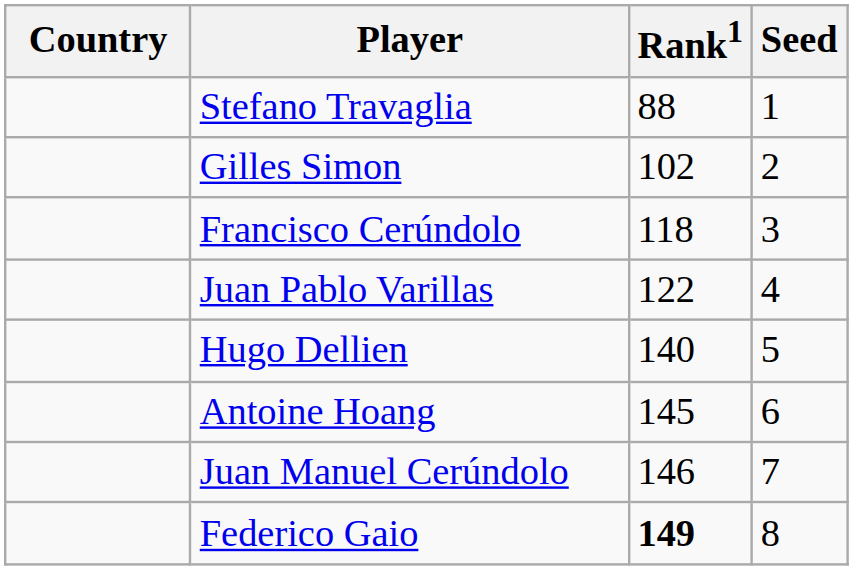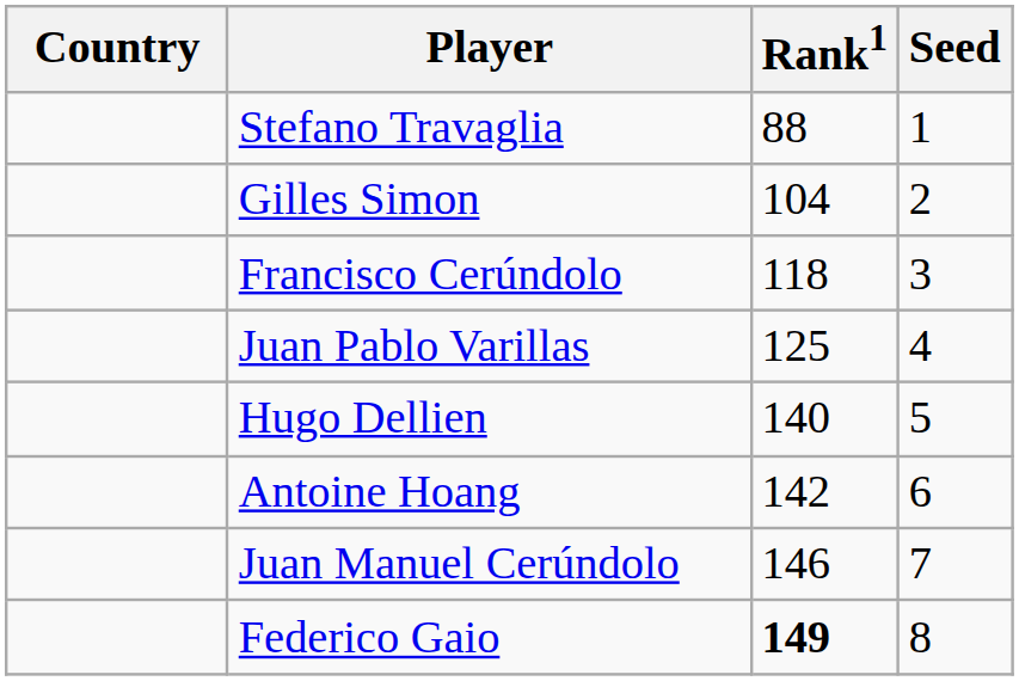Gilles Simon | Rank1: 102 -> 104
Juan Pablo Varillas | Rank1: 122 -> 125
Antoine Hoang | Rank1: 145 -> 142
